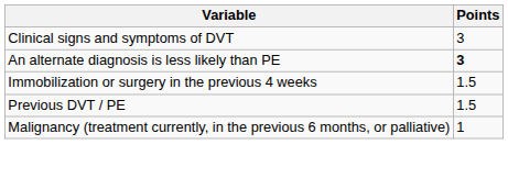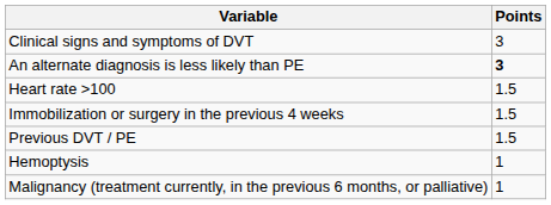+ row: Heart rate >100 | 1.5
+ row: Hemoptysis | 1
